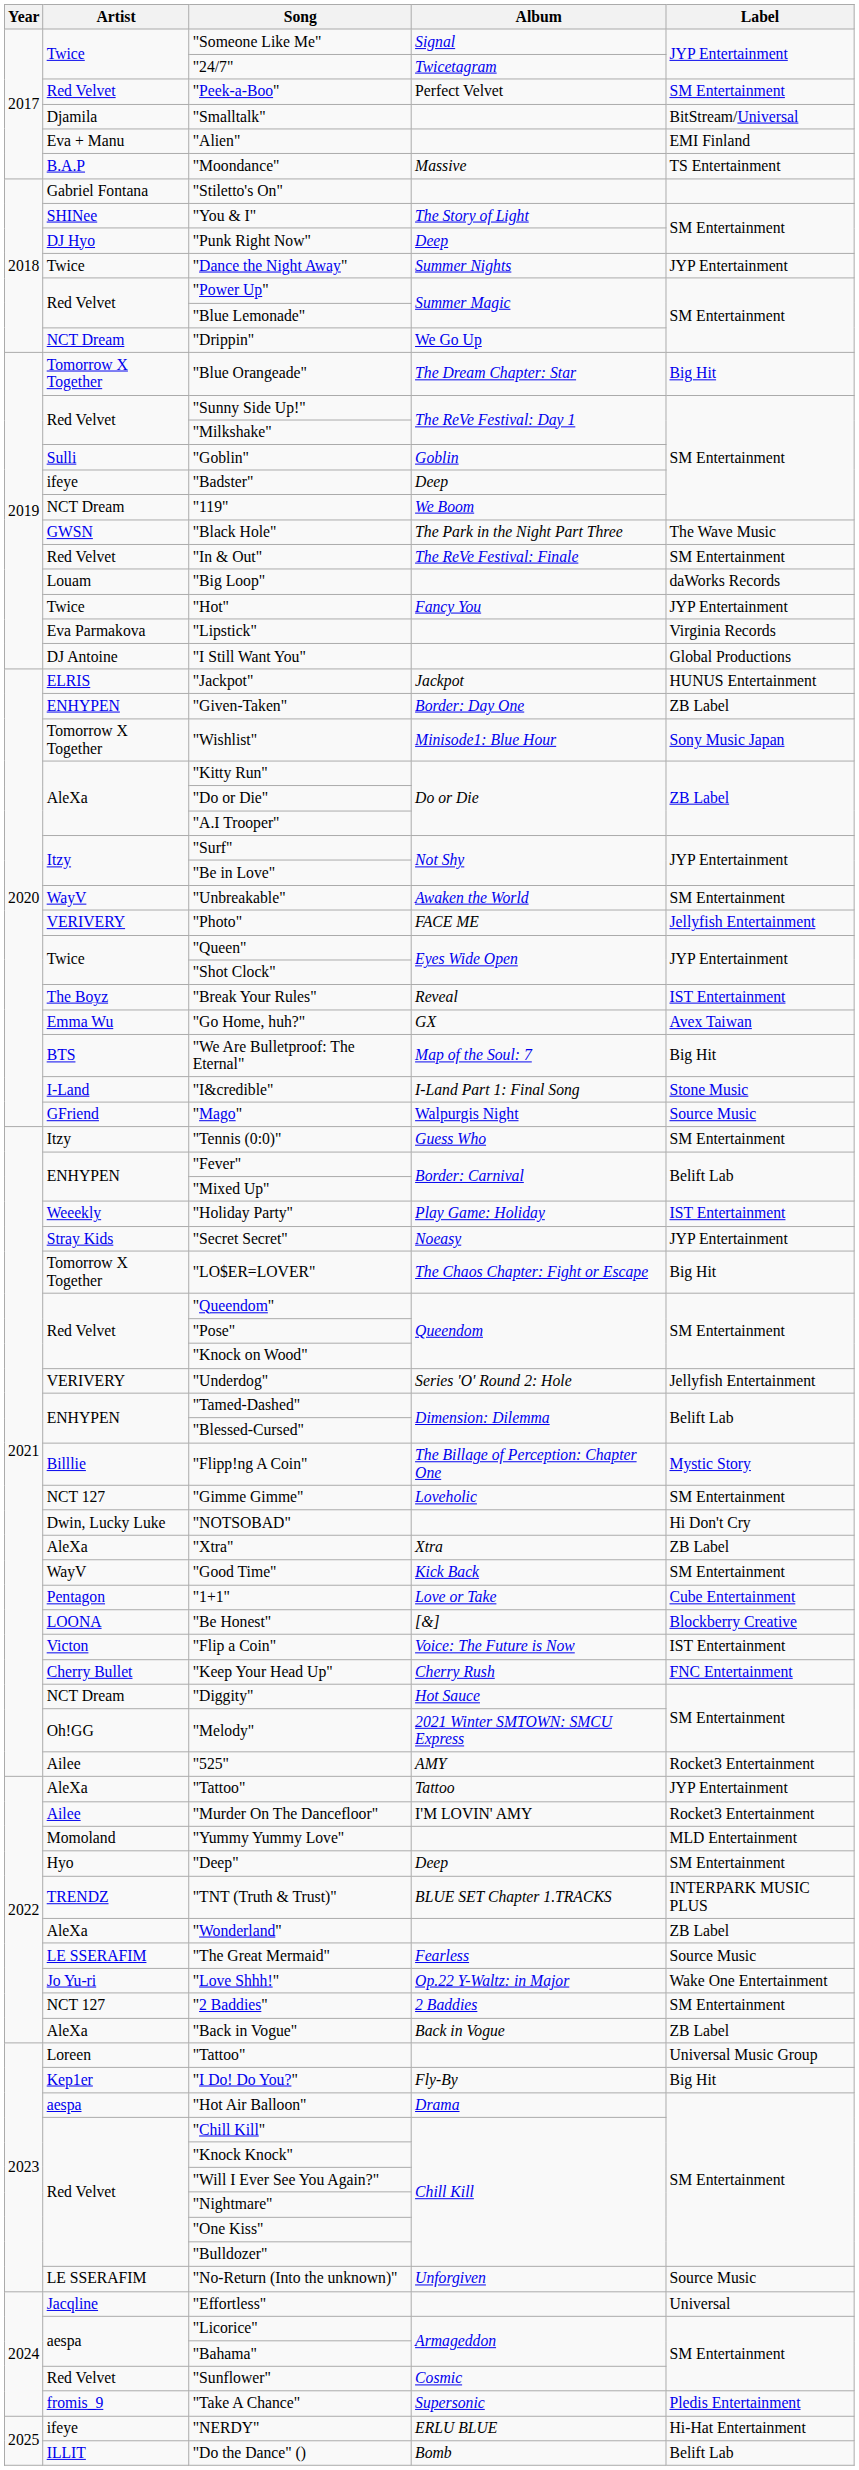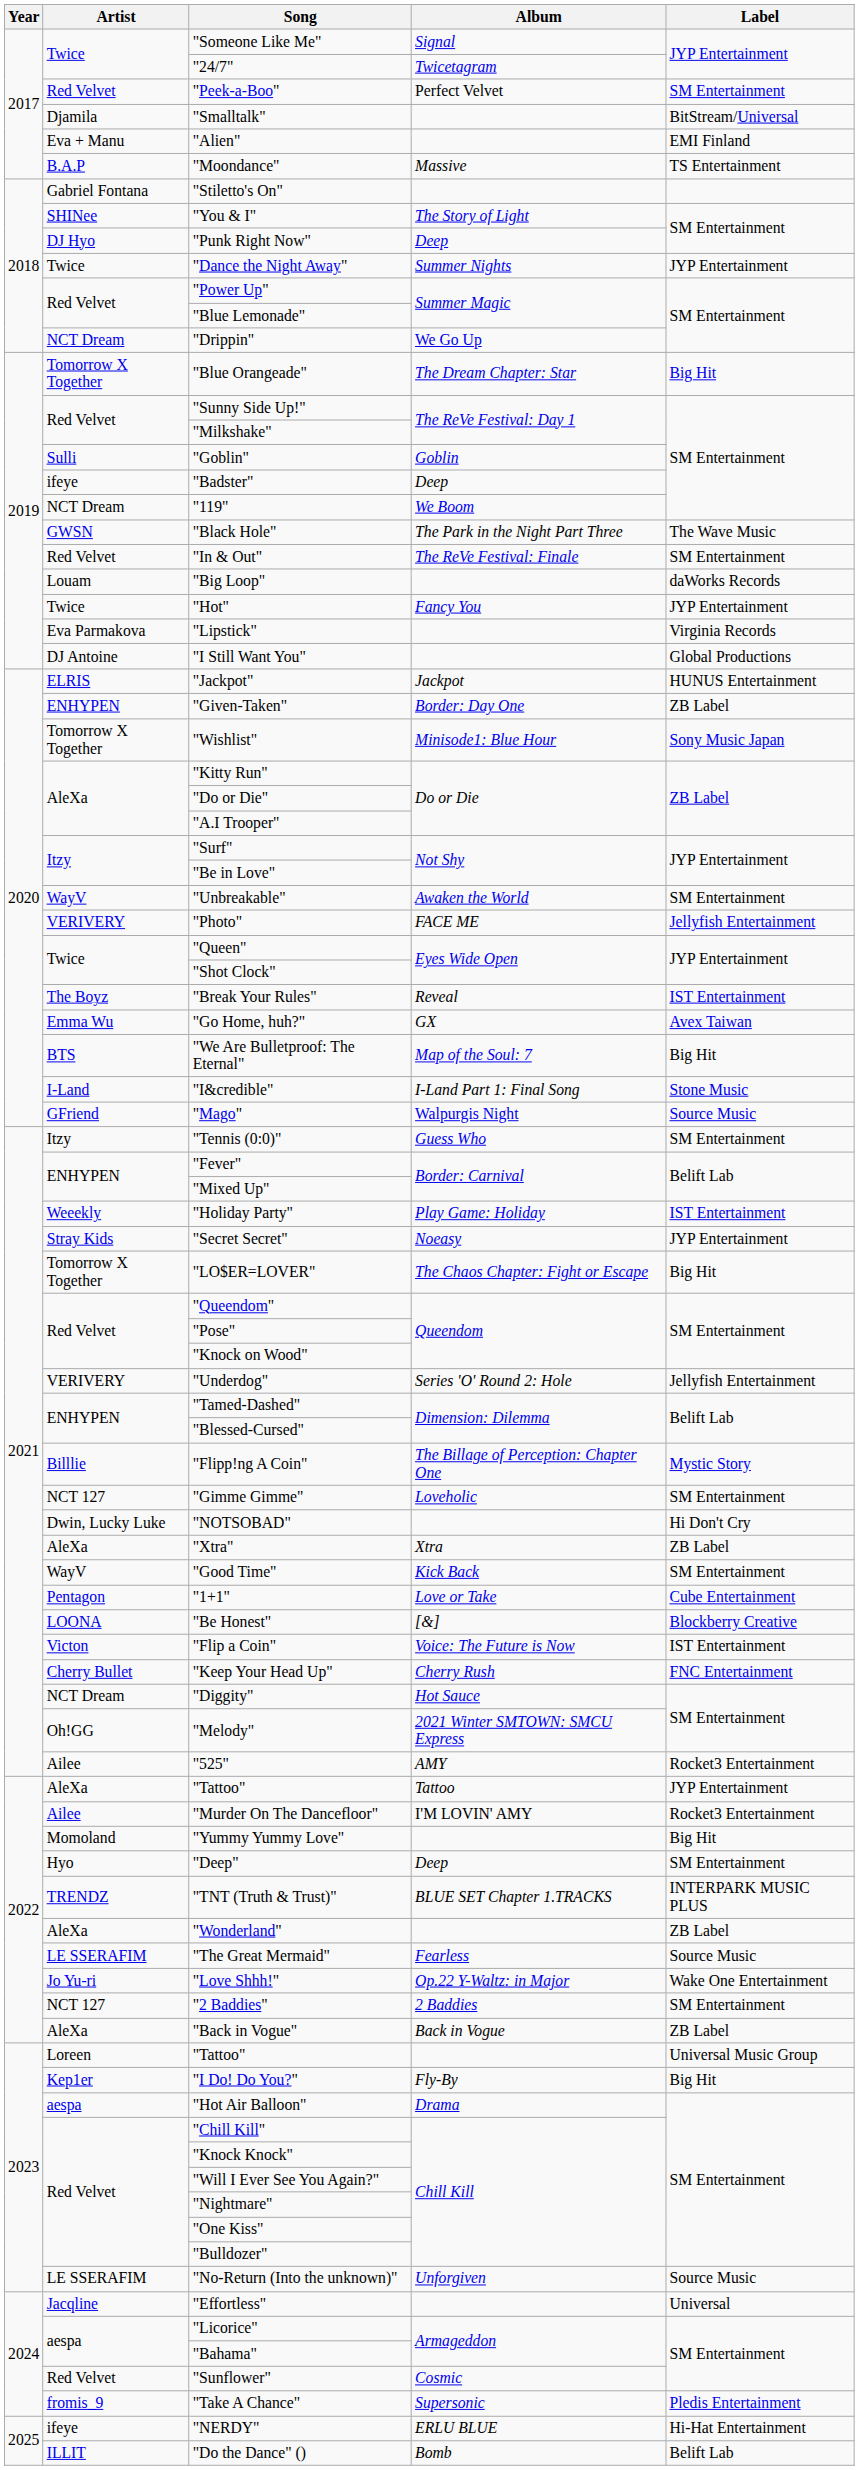"Yummy Yummy Love" | Label: MLD Entertainment -> Big Hit
